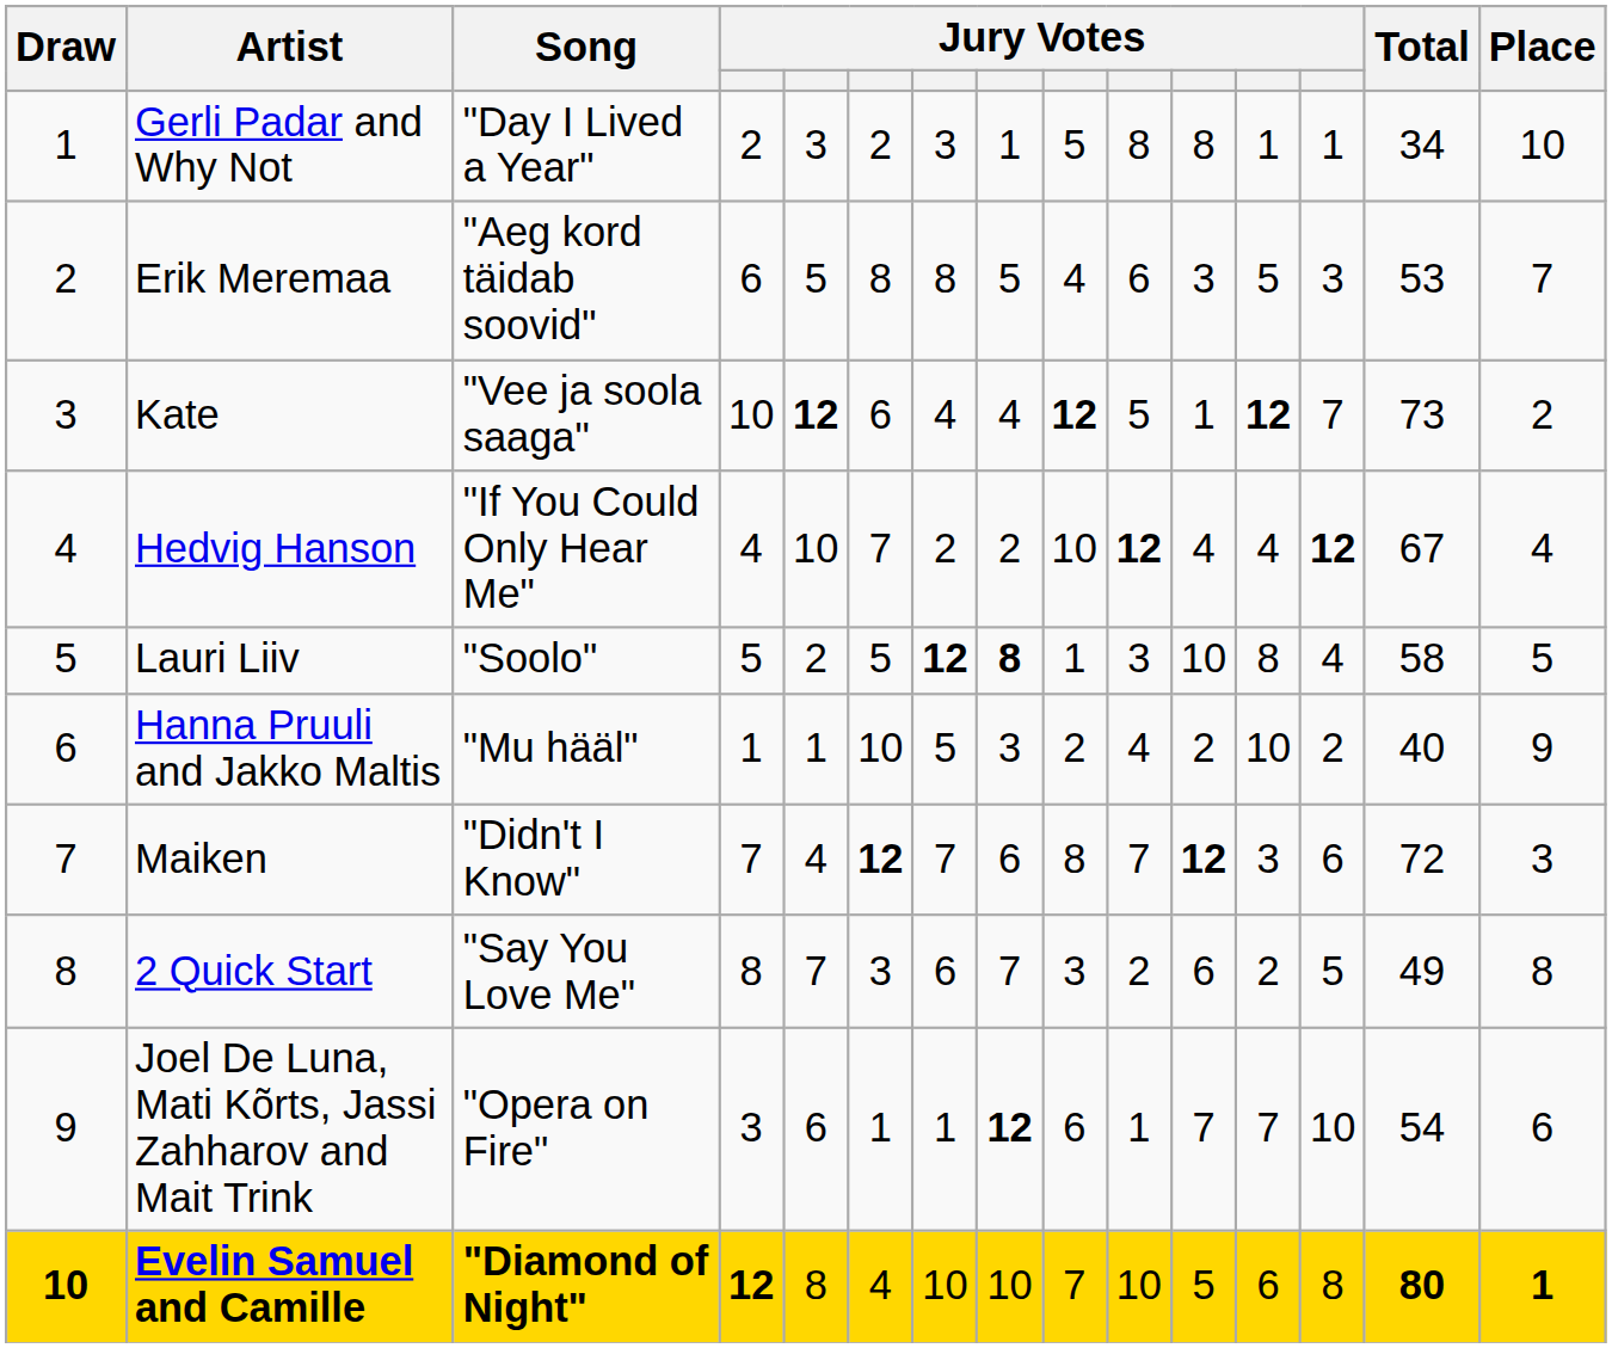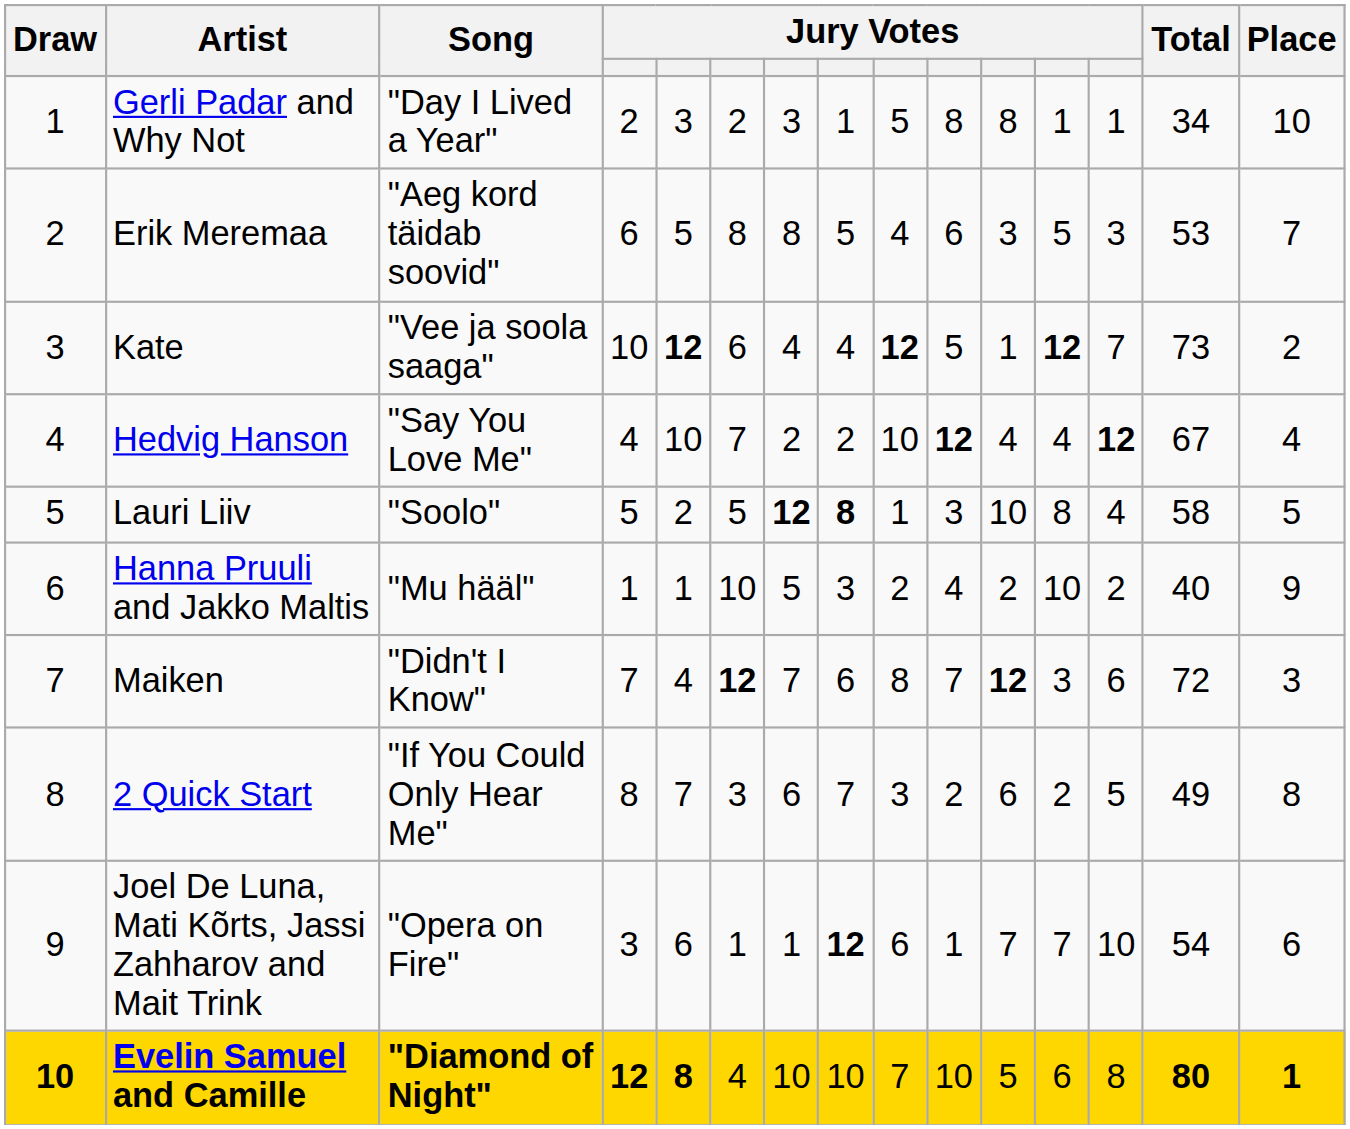Hedvig Hanson | Song: "If You Could Only Hear Me" -> "Say You Love Me"
2 Quick Start | Song: "Say You Love Me" -> "If You Could Only Hear Me"
Evelin Samuel and Camille | column 5: normal -> bold
